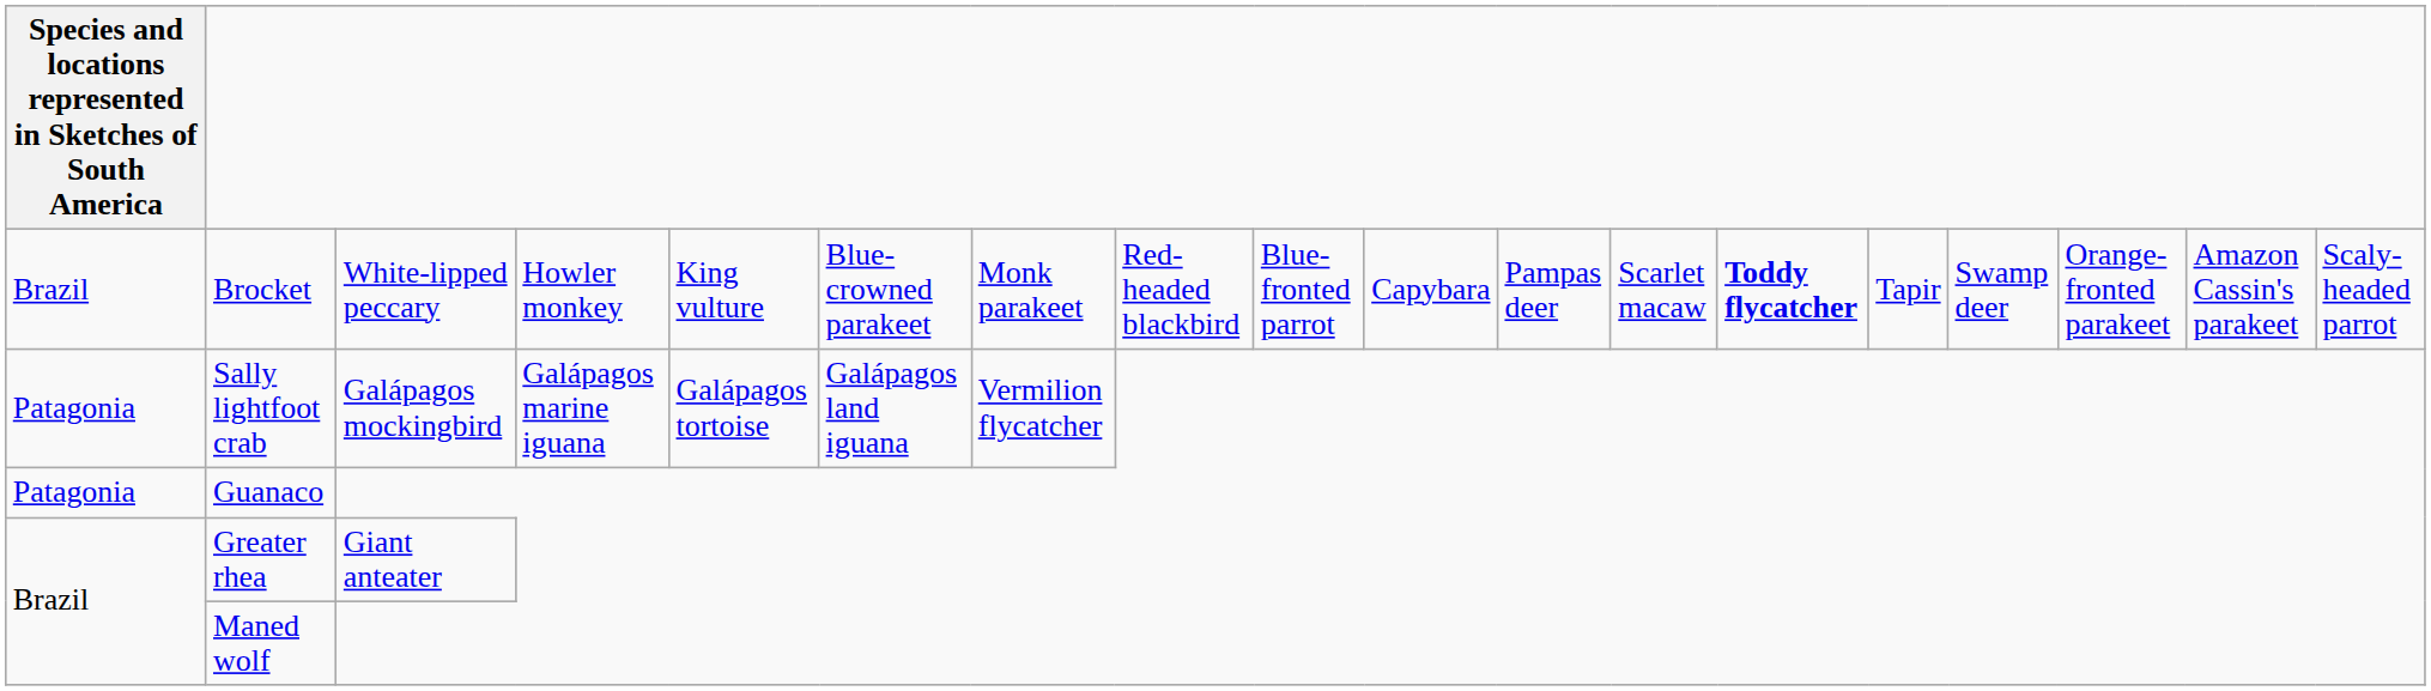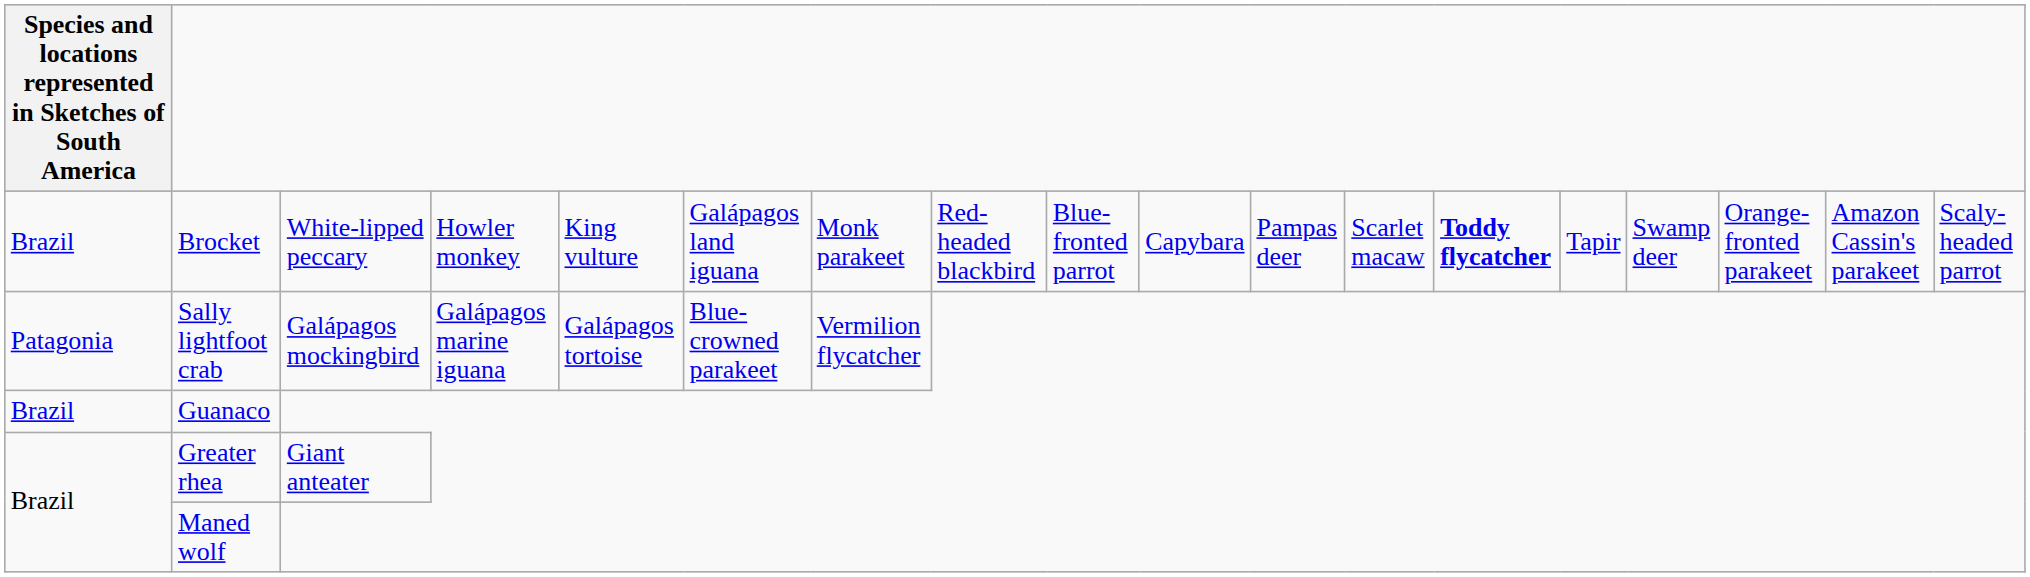Brocket | column 6: Blue-crowned parakeet -> Galápagos land iguana
Sally lightfoot crab | column 6: Galápagos land iguana -> Blue-crowned parakeet
Guanaco | column 1: Patagonia -> Brazil
